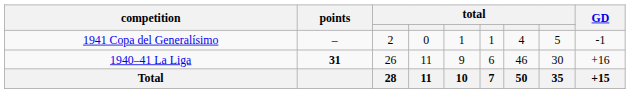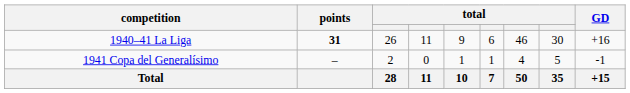rows swapped: 1940–41 La Liga <-> 1941 Copa del Generalísimo
